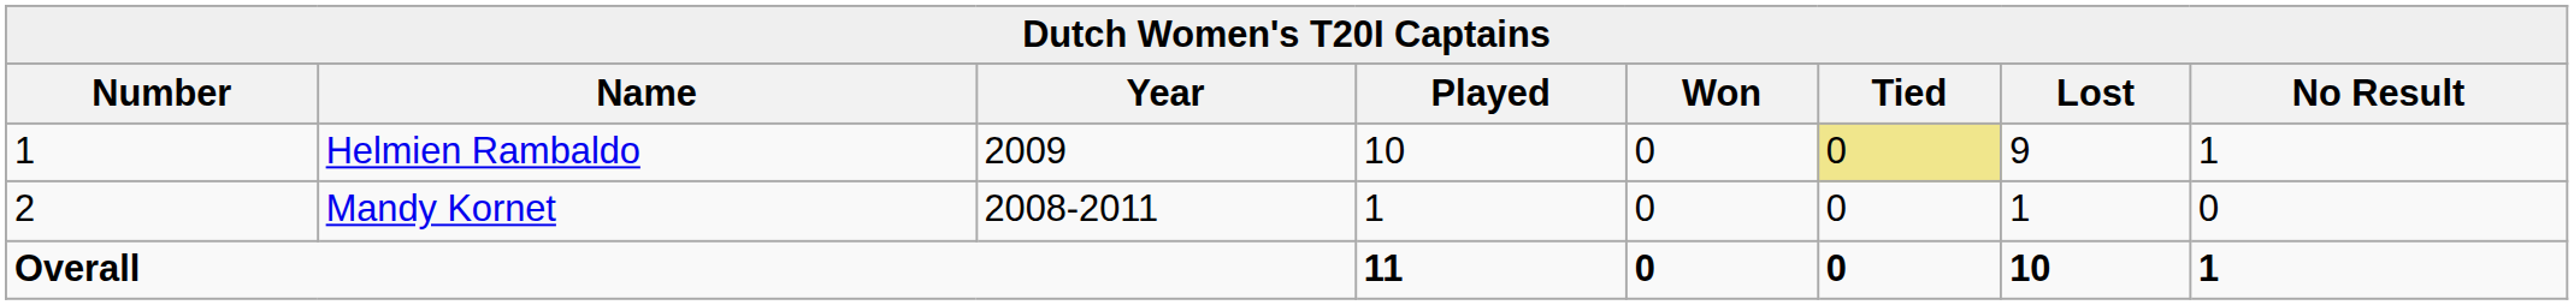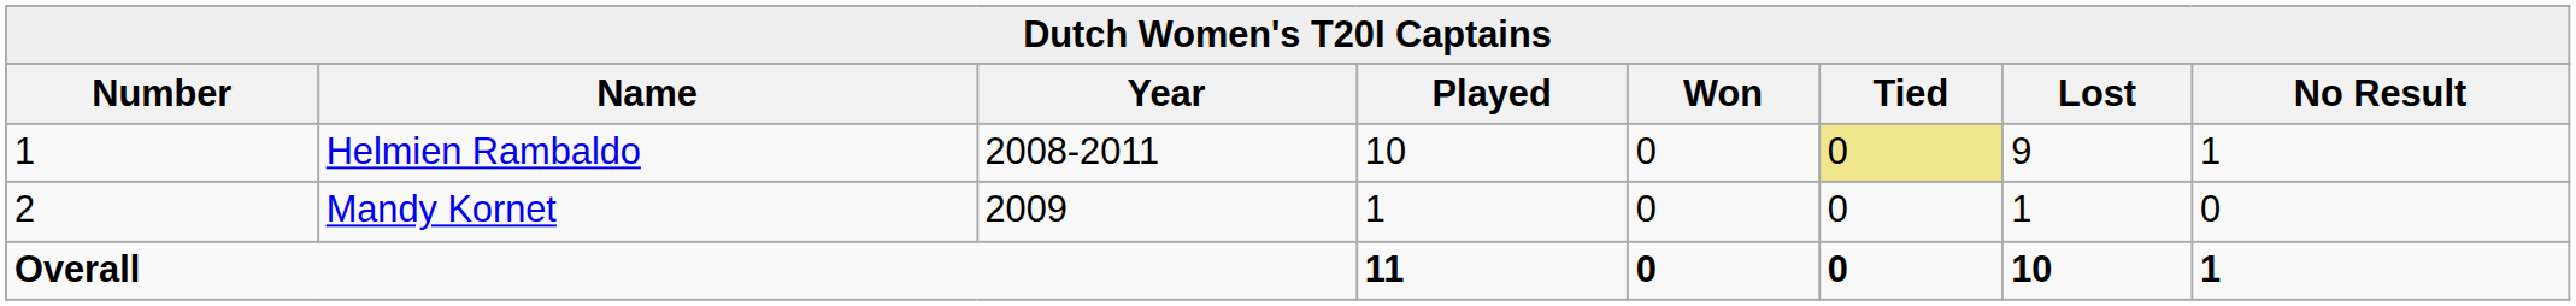Helmien Rambaldo | Year: 2009 -> 2008-2011
Mandy Kornet | Year: 2008-2011 -> 2009
